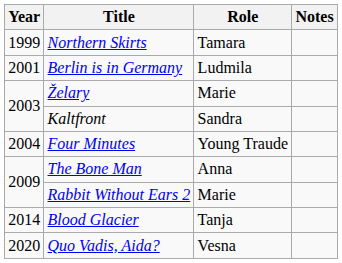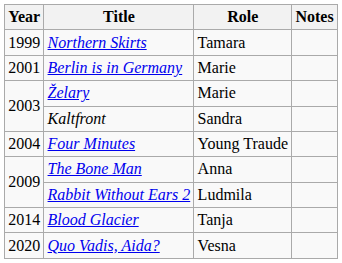Berlin is in Germany | Role: Ludmila -> Marie
Rabbit Without Ears 2 | Role: Marie -> Ludmila
